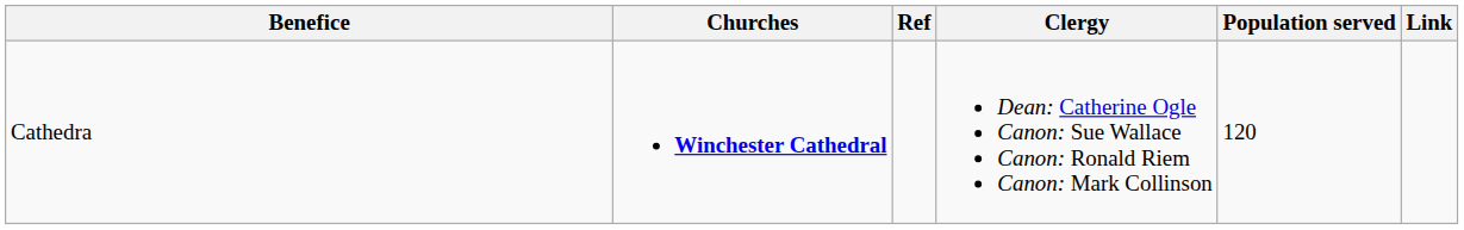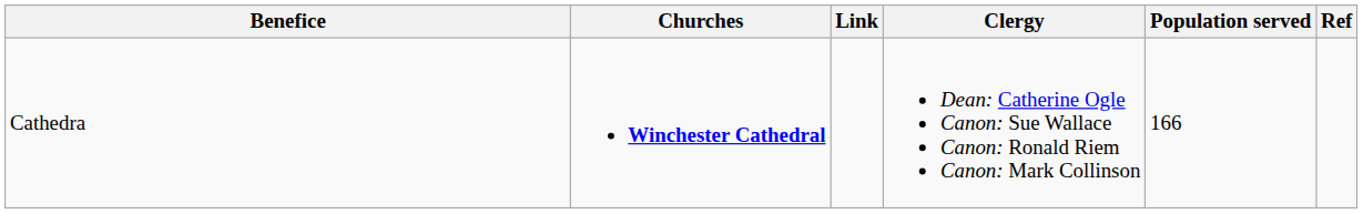columns swapped: Link <-> Ref
Cathedra | Population served: 120 -> 166
